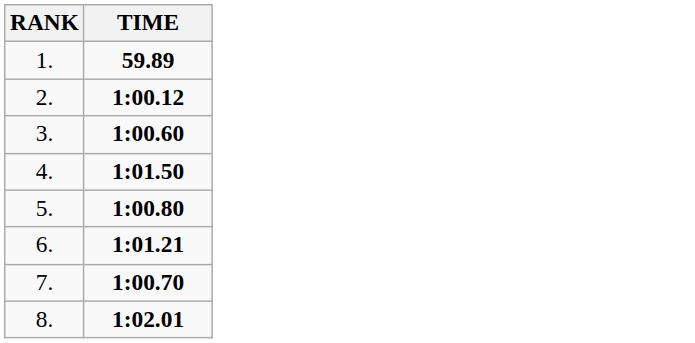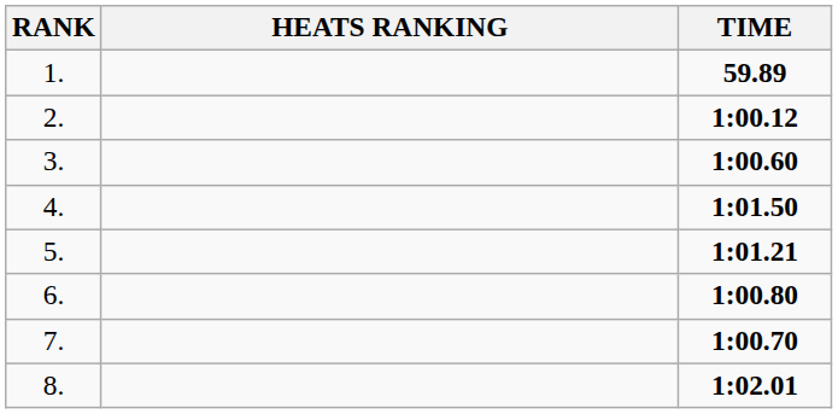+ column: HEATS RANKING
5. | TIME: 1:00.80 -> 1:01.21
6. | TIME: 1:01.21 -> 1:00.80
